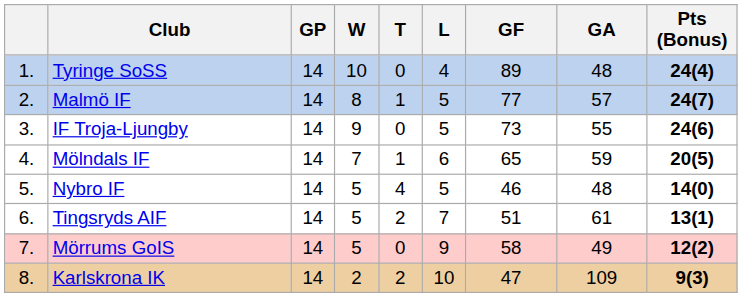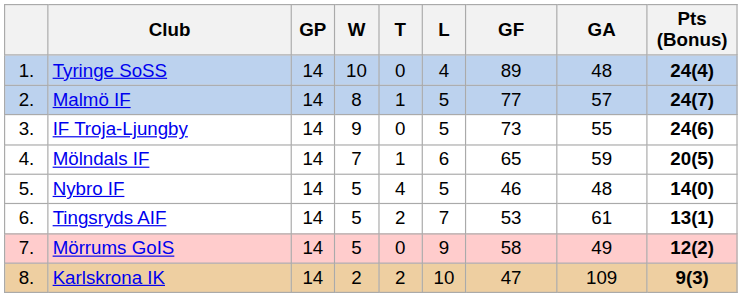Tingsryds AIF | GF: 51 -> 53
